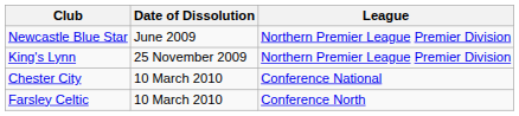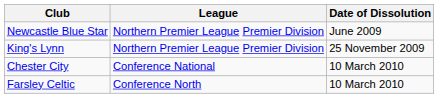columns swapped: League <-> Date of Dissolution
